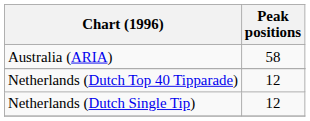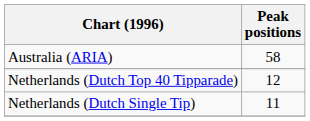Netherlands (Dutch Single Tip) | Peak positions: 12 -> 11
